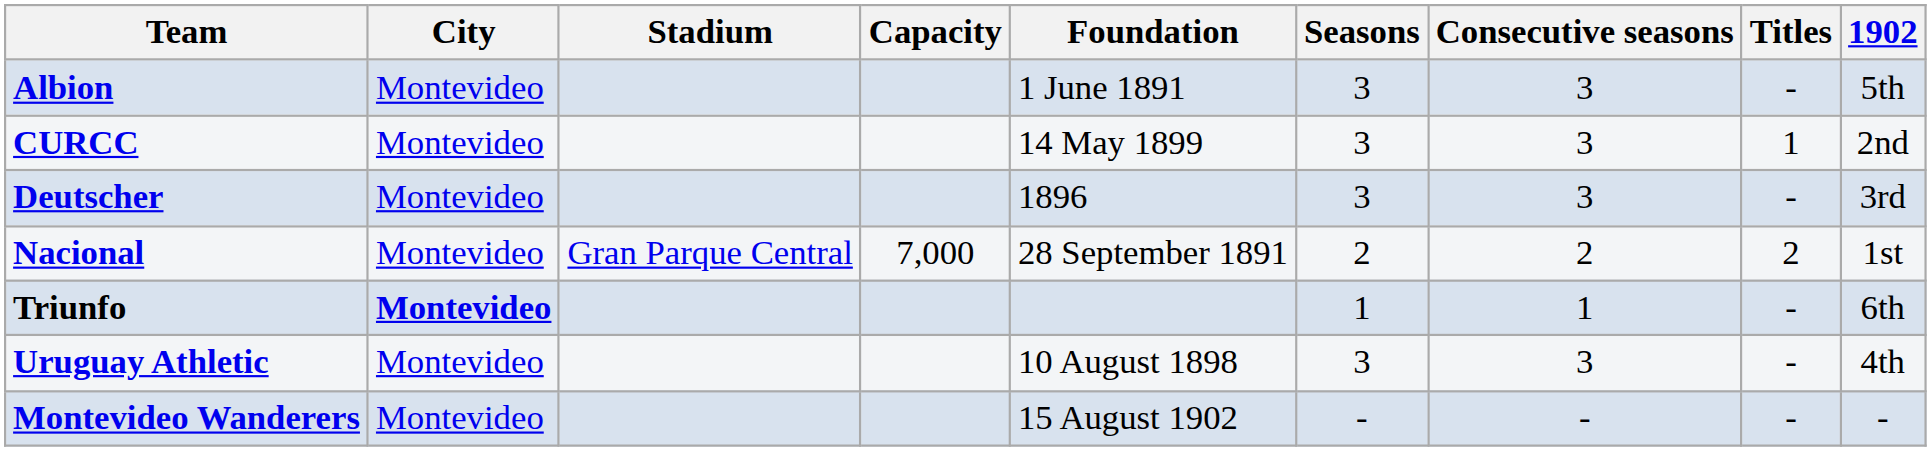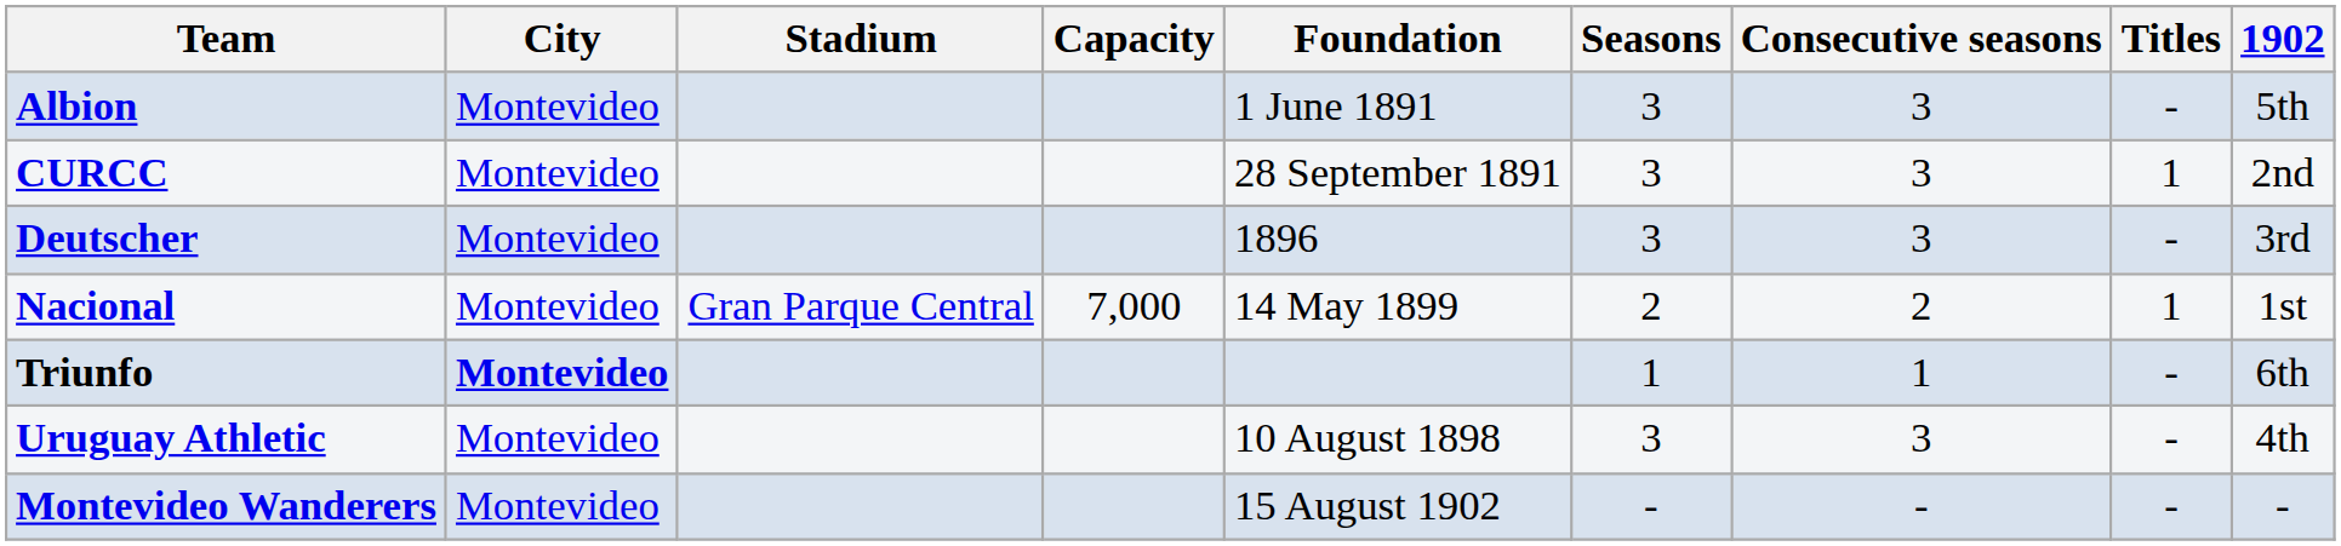CURCC | Foundation: 14 May 1899 -> 28 September 1891
Nacional | Foundation: 28 September 1891 -> 14 May 1899
Nacional | Titles: 2 -> 1
